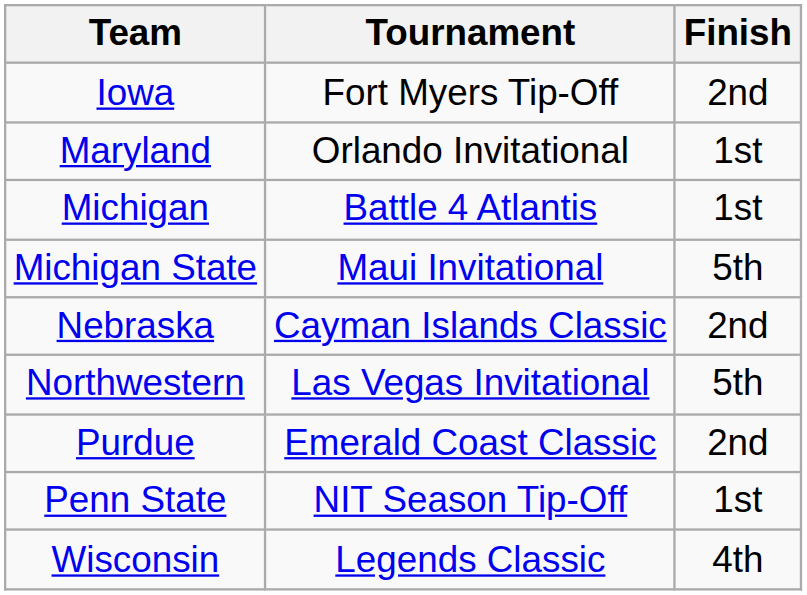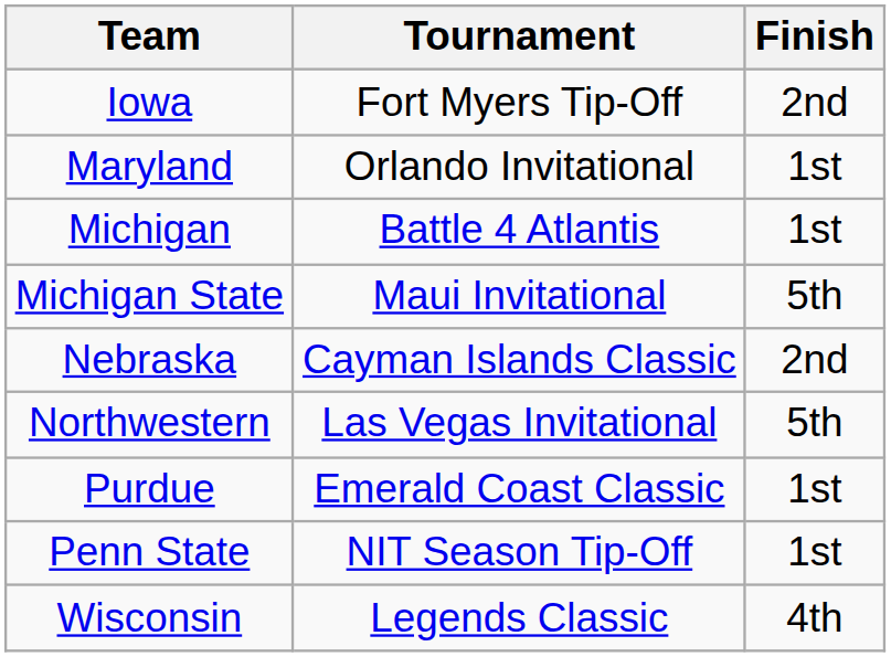Purdue | Finish: 2nd -> 1st
